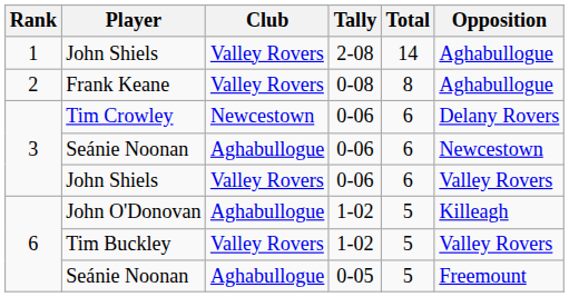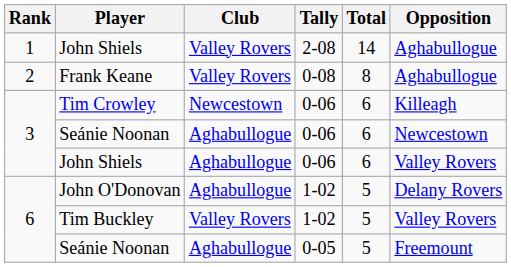Tim Crowley | Opposition: Delany Rovers -> Killeagh
John Shiels / 0-06 | Club: Valley Rovers -> Aghabullogue
John O'Donovan | Opposition: Killeagh -> Delany Rovers
